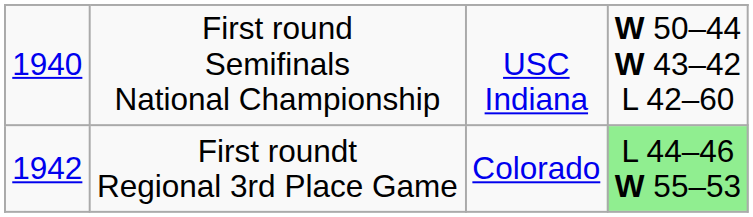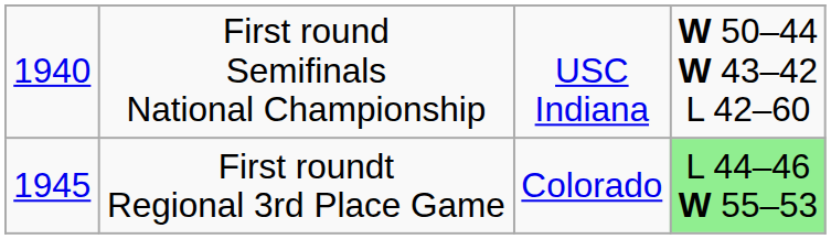First roundt Regional 3rd Place Game | column 1: 1942 -> 1945
